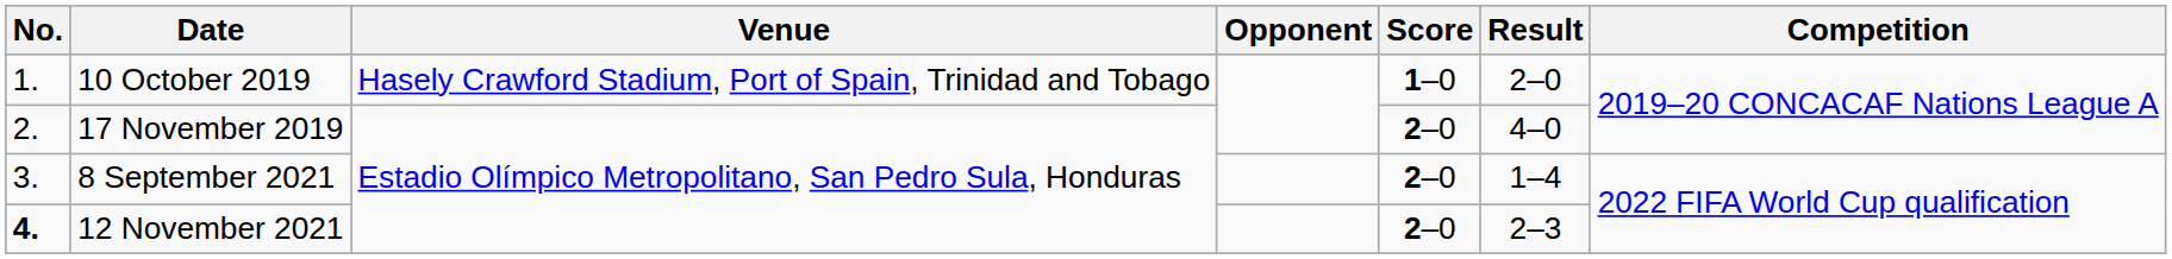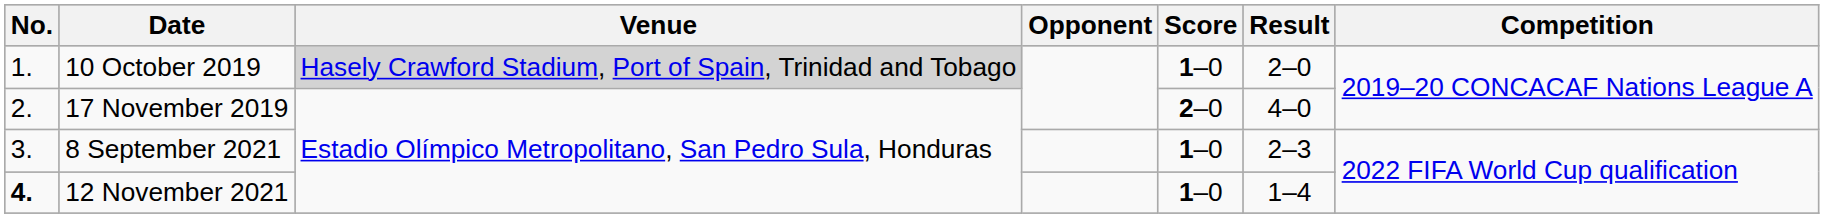10 October 2019 | Venue: no background -> lightgrey background
8 September 2021 | Score: 2–0 -> 1–0
8 September 2021 | Result: 1–4 -> 2–3
12 November 2021 | Score: 2–0 -> 1–0
12 November 2021 | Result: 2–3 -> 1–4
